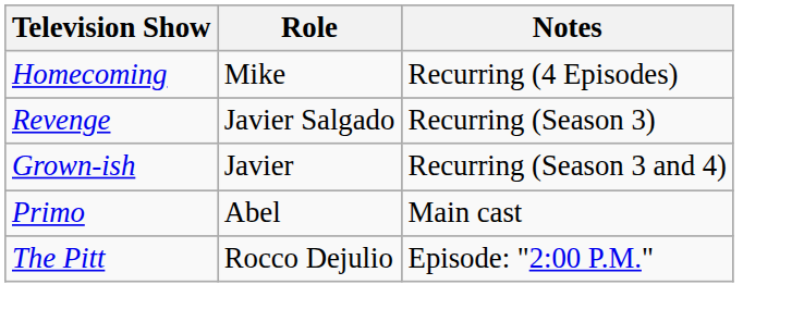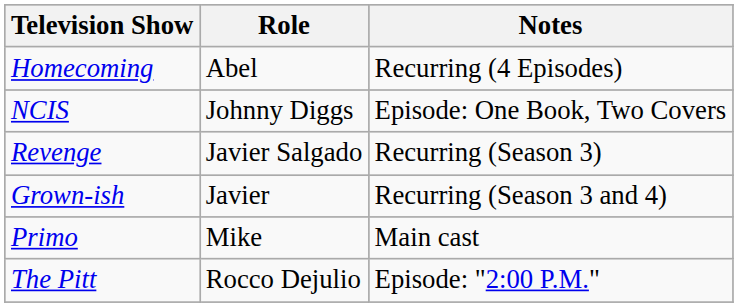Homecoming | Role: Mike -> Abel
+ row: NCIS | Johnny Diggs | Episode: One Book, Two Covers
Primo | Role: Abel -> Mike
